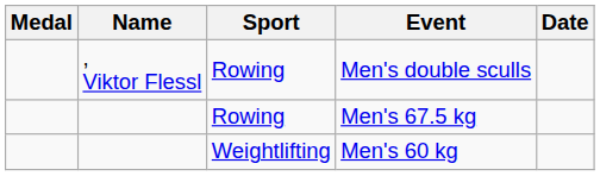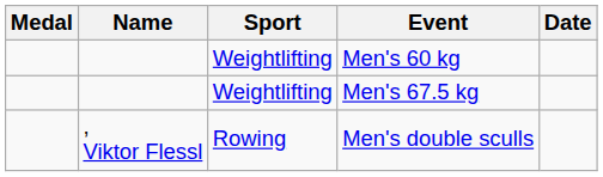rows swapped: Men's 60 kg <-> Men's double sculls
Men's 67.5 kg | Sport: Rowing -> Weightlifting
